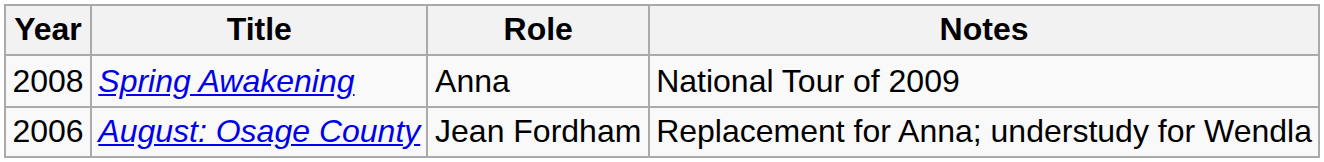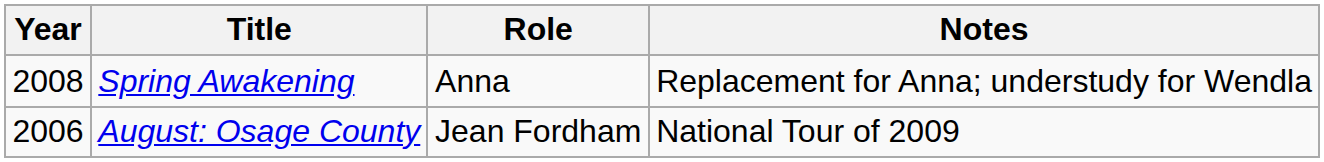Spring Awakening | Notes: National Tour of 2009 -> Replacement for Anna; understudy for Wendla
August: Osage County | Notes: Replacement for Anna; understudy for Wendla -> National Tour of 2009
